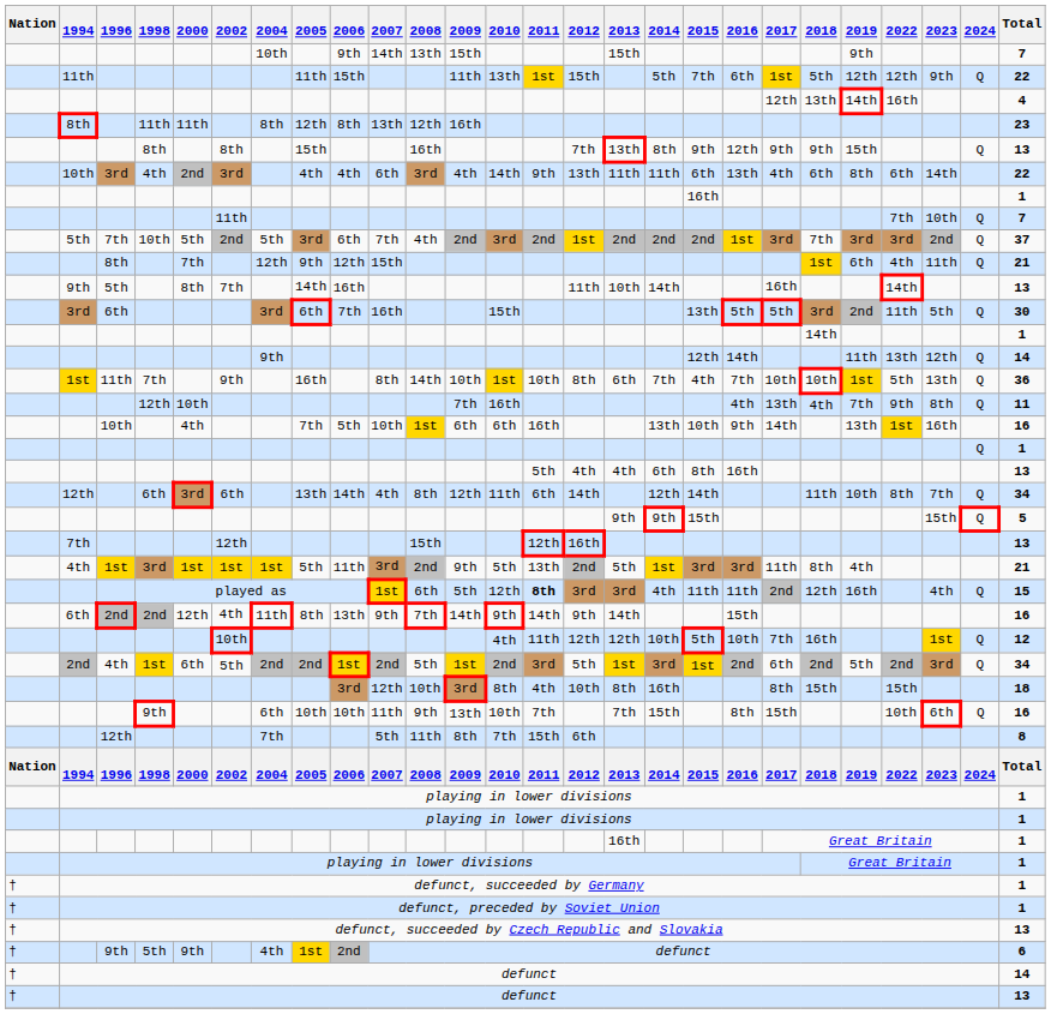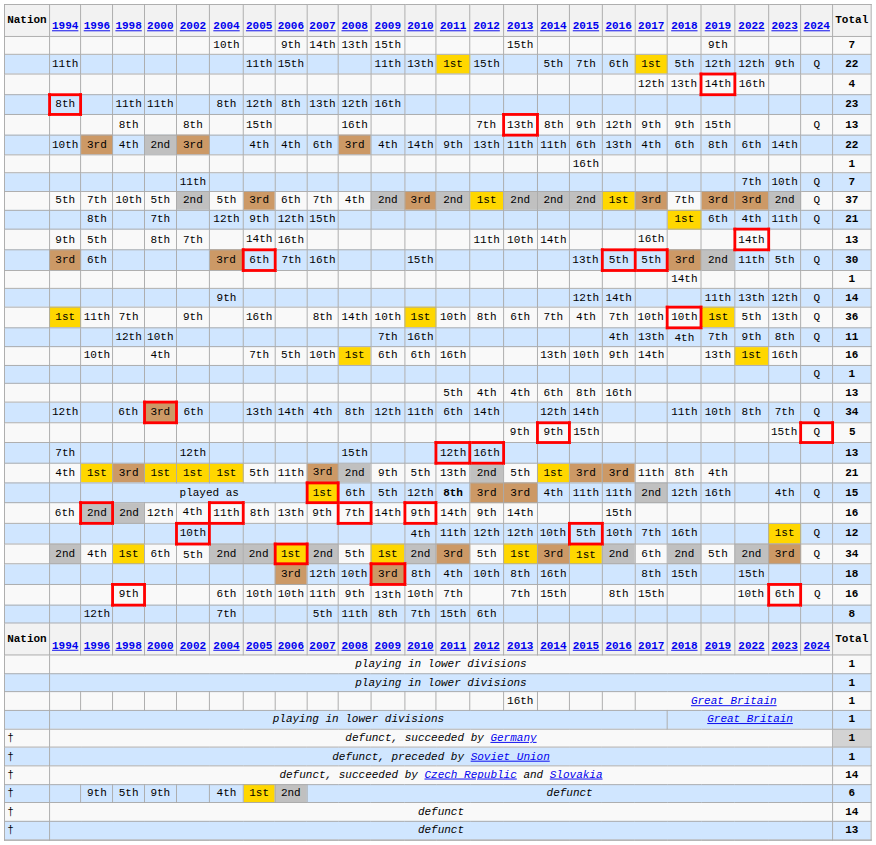defunct, succeeded by Germany | Total: no background -> lightgrey background
defunct, succeeded by Czech Republic and Slovakia | Total: 13 -> 14
